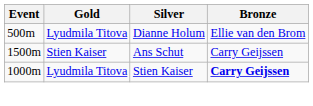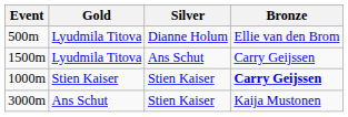1500m | Gold: Stien Kaiser -> Lyudmila Titova
1000m | Gold: Lyudmila Titova -> Stien Kaiser
+ row: 3000m | Ans Schut | Stien Kaiser | Kaija Mustonen
